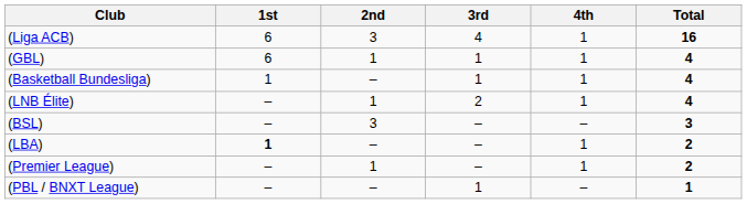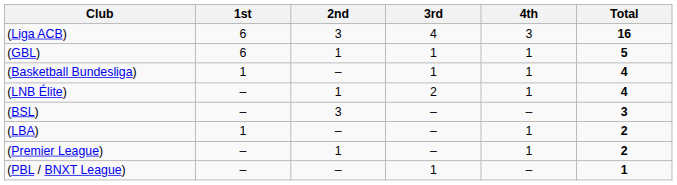(Liga ACB) | 4th: 1 -> 3
(GBL) | Total: 4 -> 5
(LBA) | 1st: bold -> normal
